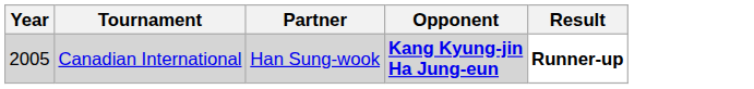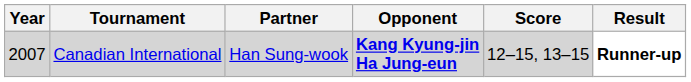+ column: Score | 12–15, 13–15
Canadian International | Year: 2005 -> 2007
